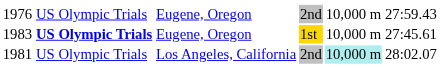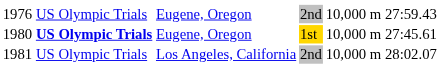Eugene, Oregon / 1st | column 1: 1983 -> 1980
Los Angeles, California | column 5: paleturquoise background -> no background
